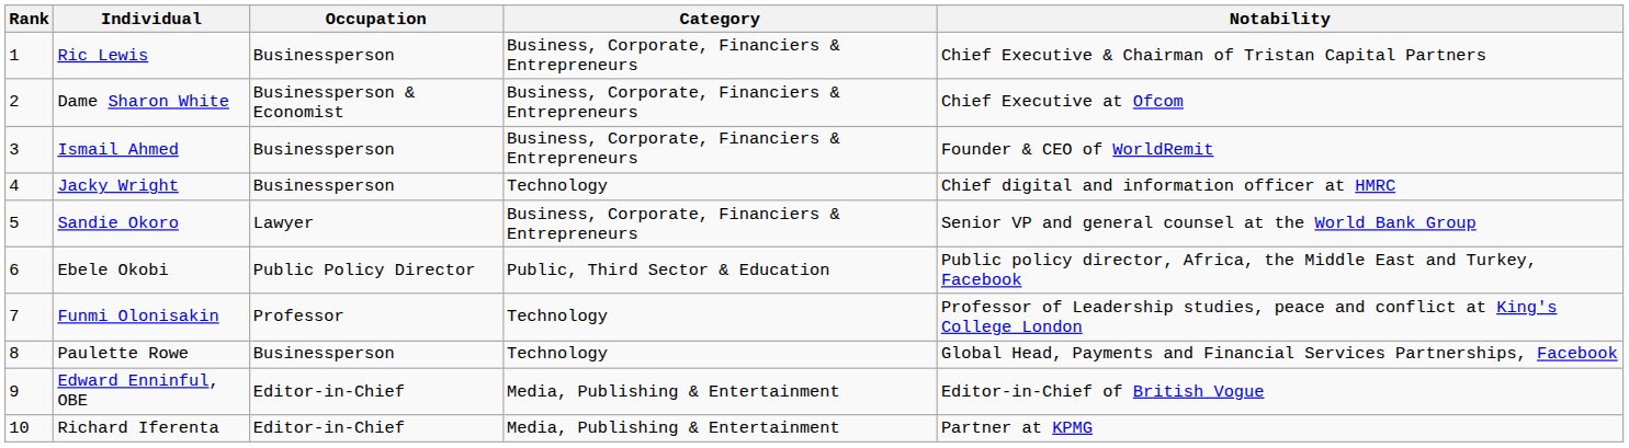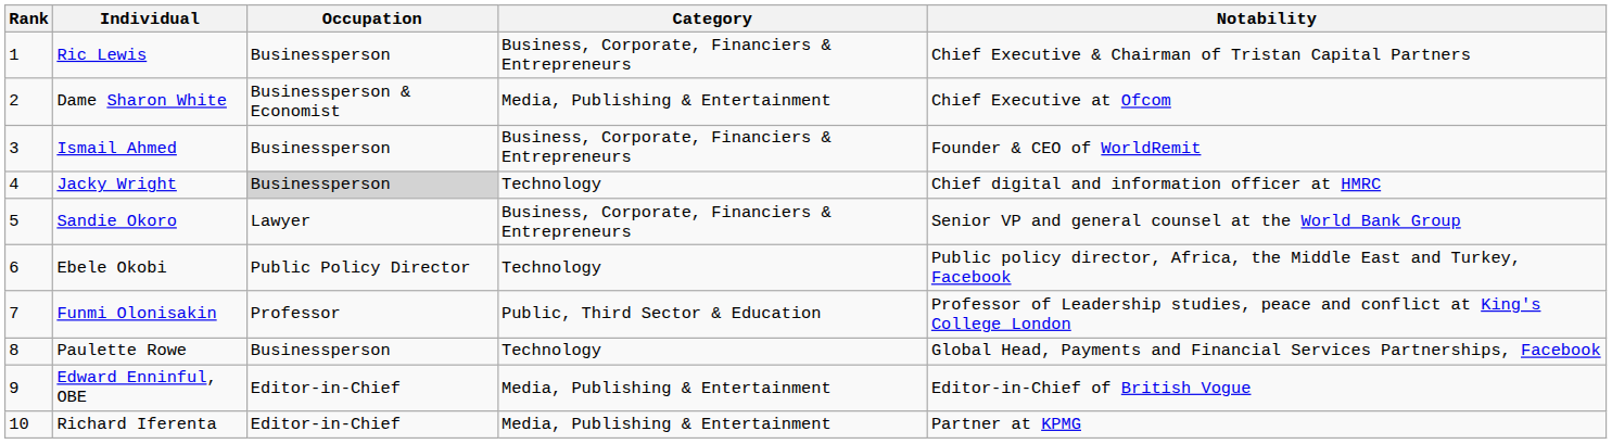Dame Sharon White | Category: Business, Corporate, Financiers & Entrepreneurs -> Media, Publishing & Entertainment
Jacky Wright | Occupation: no background -> lightgrey background
Ebele Okobi | Category: Public, Third Sector & Education -> Technology
Funmi Olonisakin | Category: Technology -> Public, Third Sector & Education
